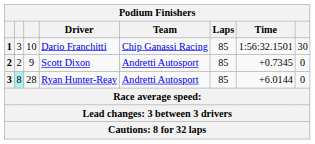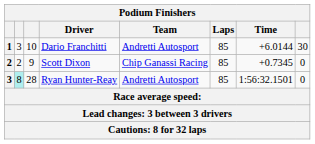Dario Franchitti | Team: Chip Ganassi Racing -> Andretti Autosport
Dario Franchitti | Time: 1:56:32.1501 -> +6.0144
Scott Dixon | Team: Andretti Autosport -> Chip Ganassi Racing
Ryan Hunter-Reay | Time: +6.0144 -> 1:56:32.1501
